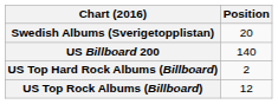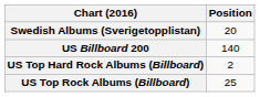US Top Rock Albums (Billboard) | Position: 12 -> 25
